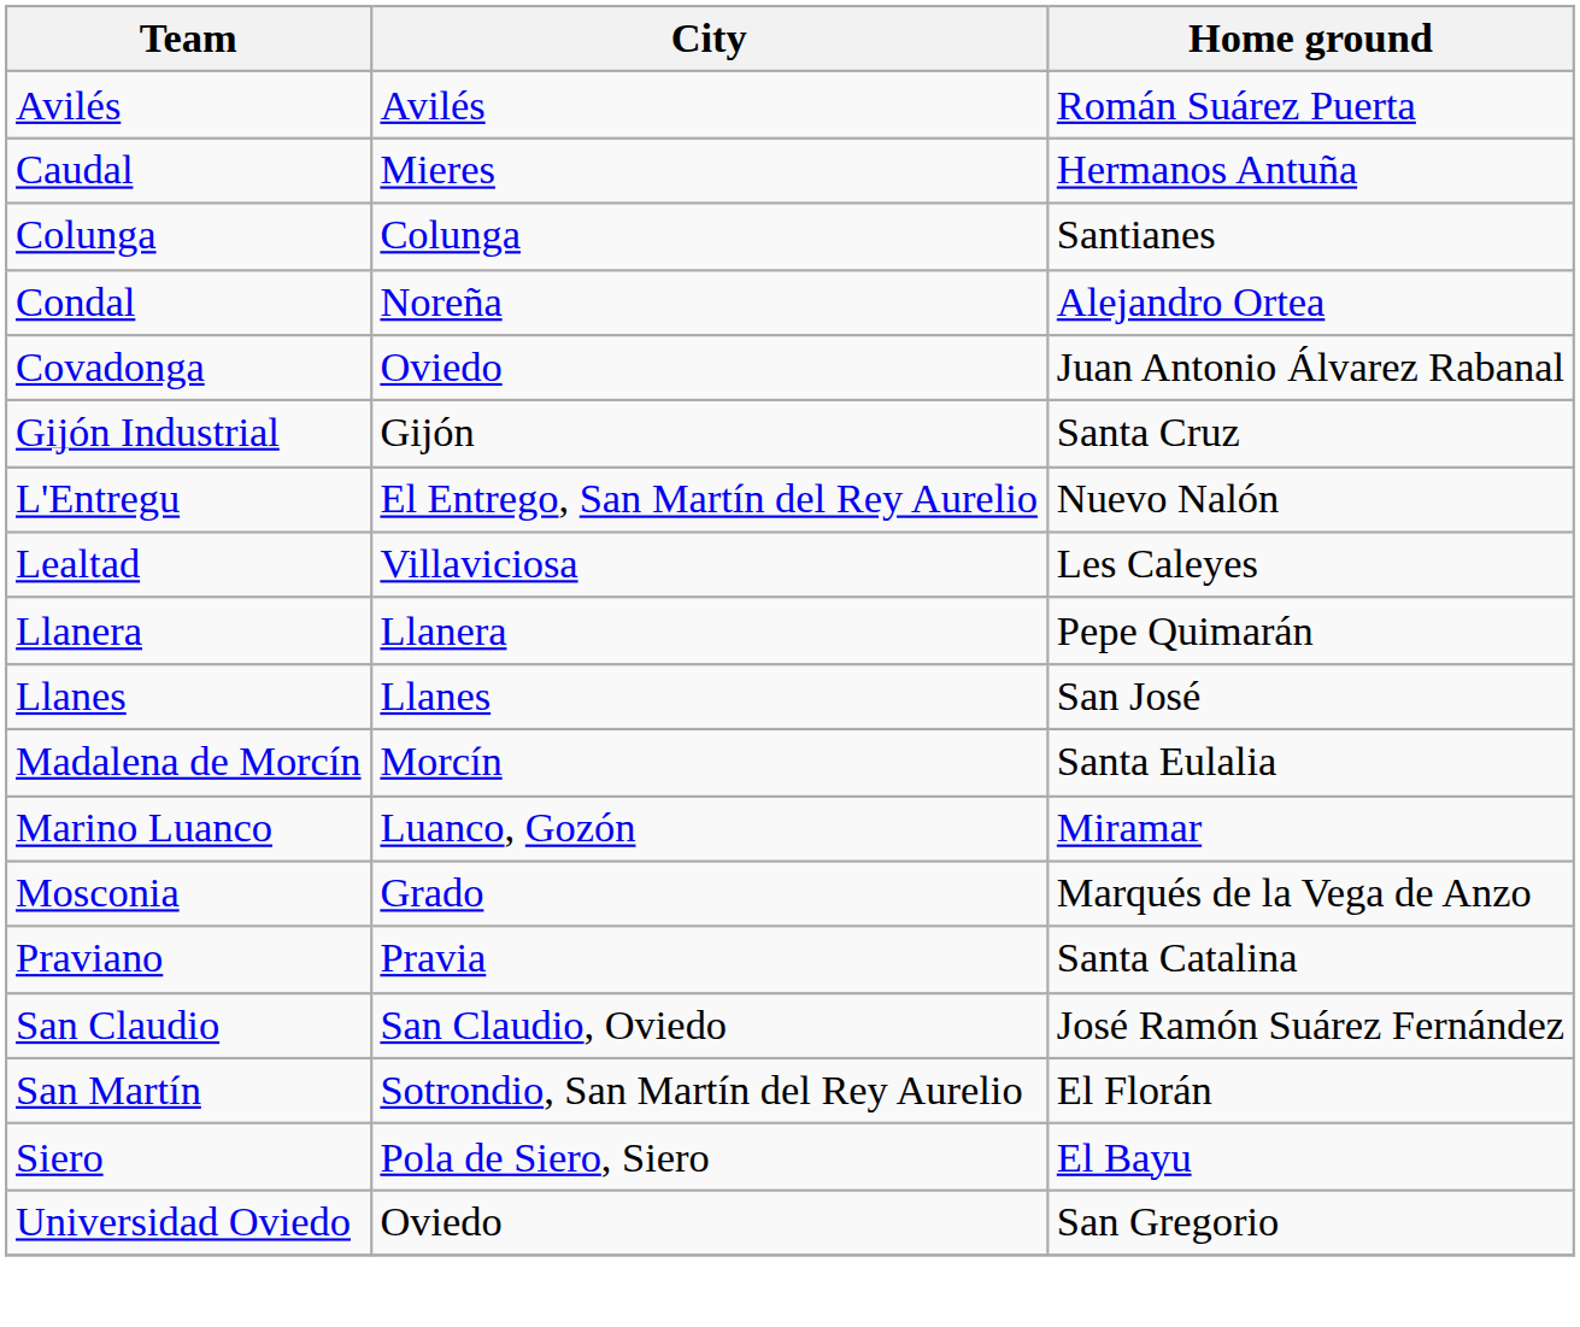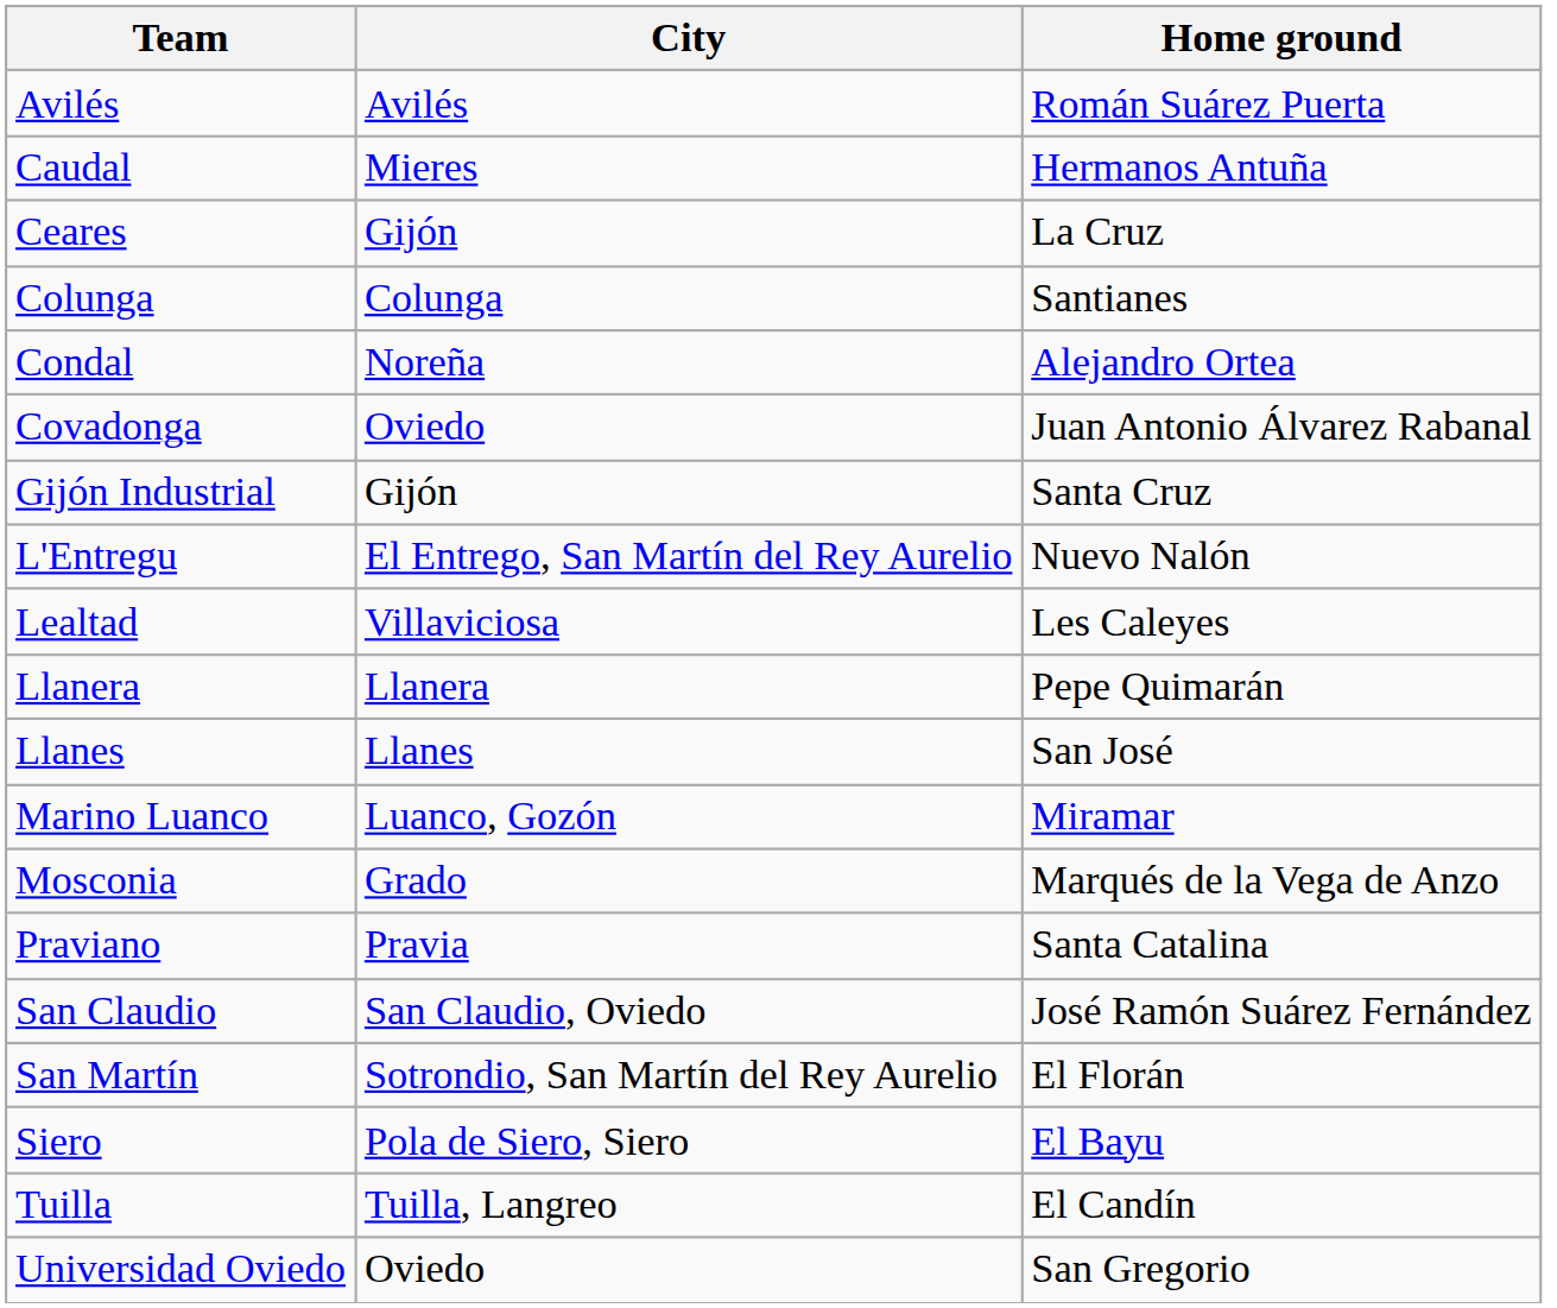+ row: Ceares | Gijón | La Cruz
- row: Madalena de Morcín | Morcín | Santa Eulalia
+ row: Tuilla | Tuilla, Langreo | El Candín
